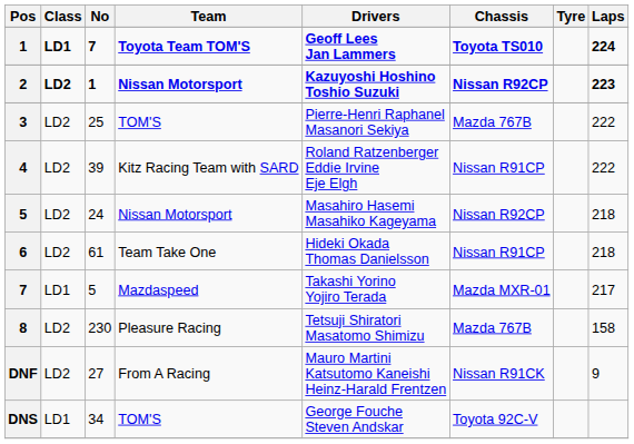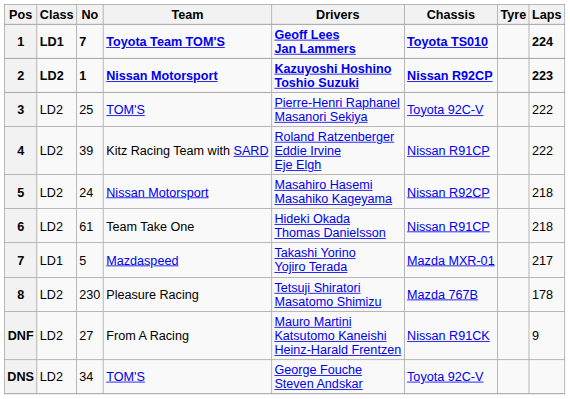3 | Chassis: Mazda 767B -> Toyota 92C-V
8 | Laps: 158 -> 178
DNS | Class: LD1 -> LD2
